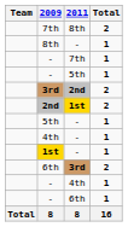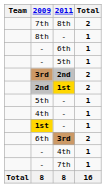rows swapped: - / 6th <-> - / 7th
